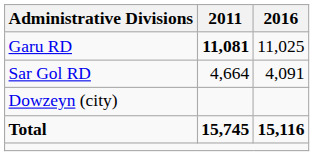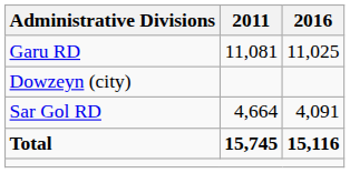Garu RD | 2011: bold -> normal
rows swapped: Sar Gol RD <-> Dowzeyn (city)
